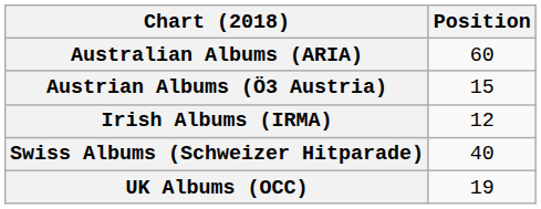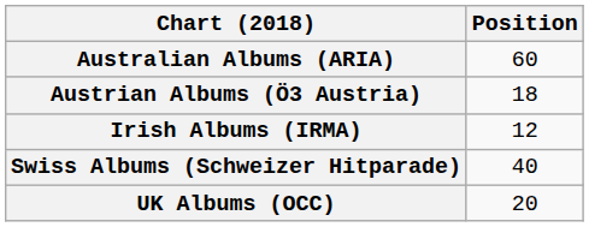Austrian Albums (Ö3 Austria) | Position: 15 -> 18
UK Albums (OCC) | Position: 19 -> 20
